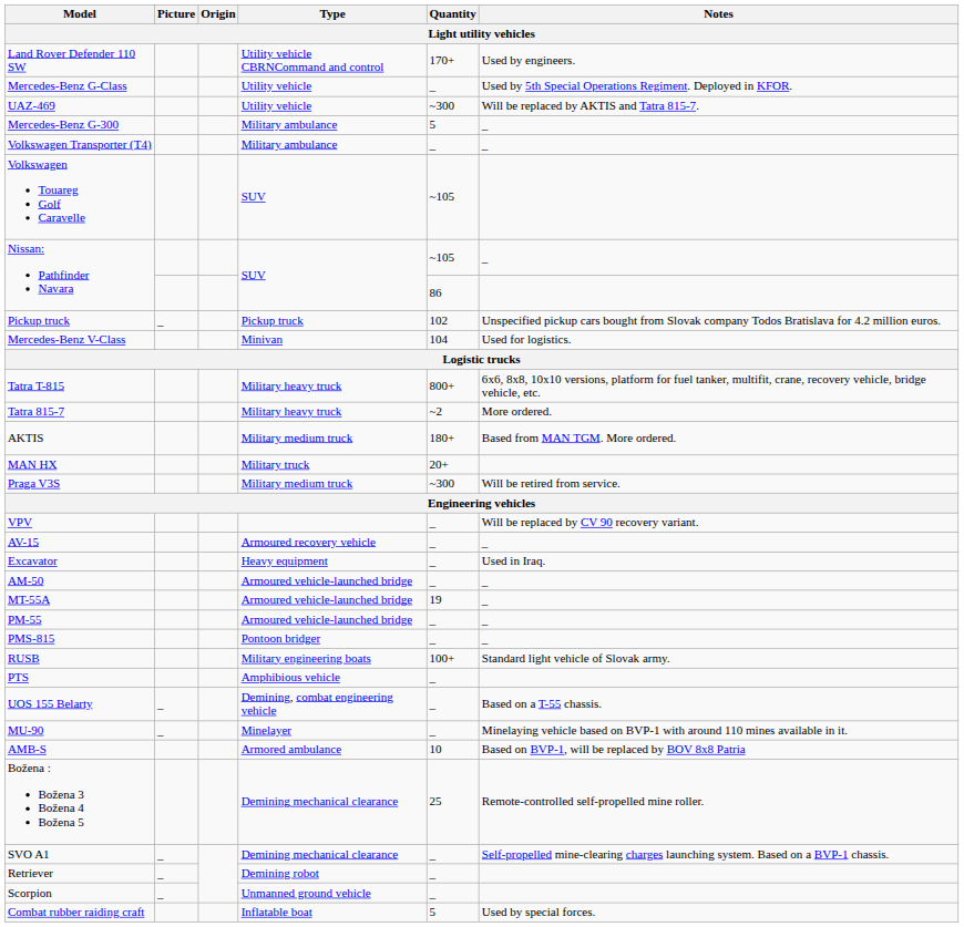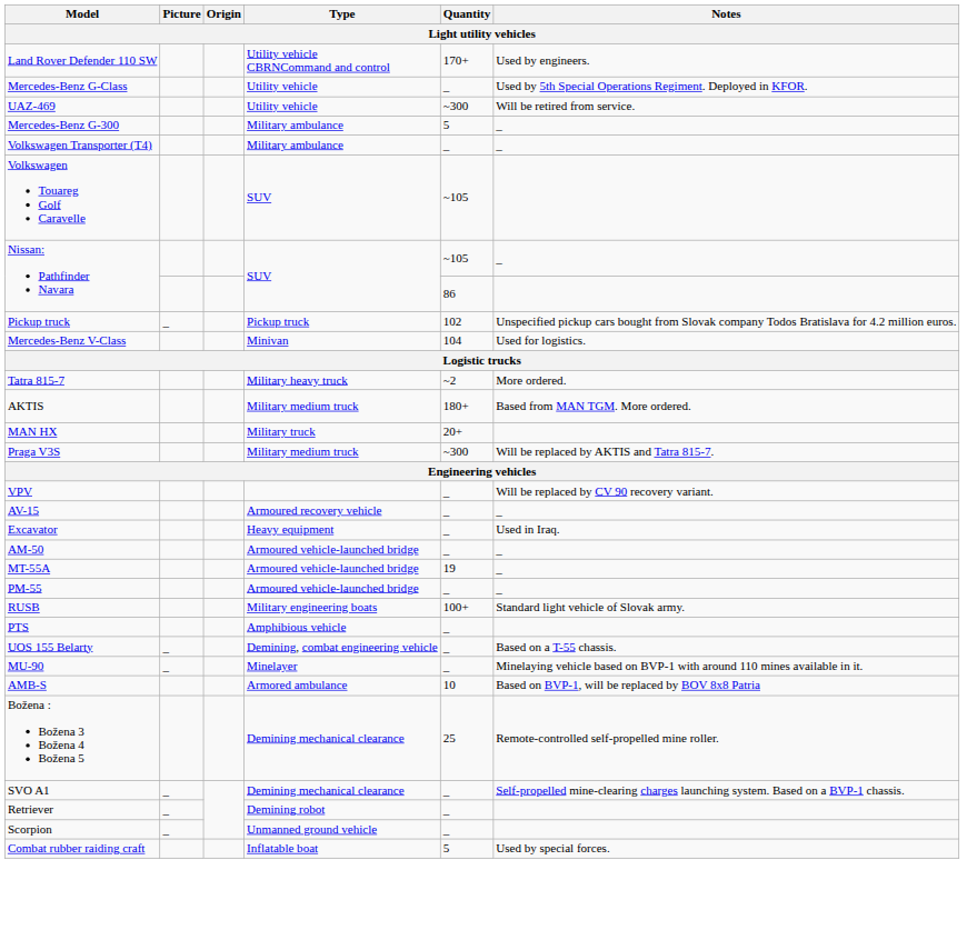UAZ-469 | Notes: Will be replaced by AKTIS and Tatra 815-7. -> Will be retired from service.
- row: Tatra T-815 | Military heavy truck | 800+ | 6x6, 8x8, 10x10 versions, platform for fuel tanker, multifit, crane, recovery vehicle, bridge vehicle, etc.
Praga V3S | Notes: Will be retired from service. -> Will be replaced by AKTIS and Tatra 815-7.
- row: PMS-815 | Pontoon bridger | _ | _
